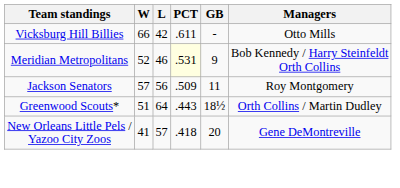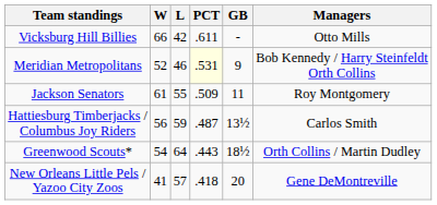Jackson Senators | W: 57 -> 61
Jackson Senators | L: 56 -> 55
+ row: Hattiesburg Timberjacks / Columbus Joy Riders | 56 | 59 | .487 | 13½ | Carlos Smith
Greenwood Scouts* | W: 51 -> 54
